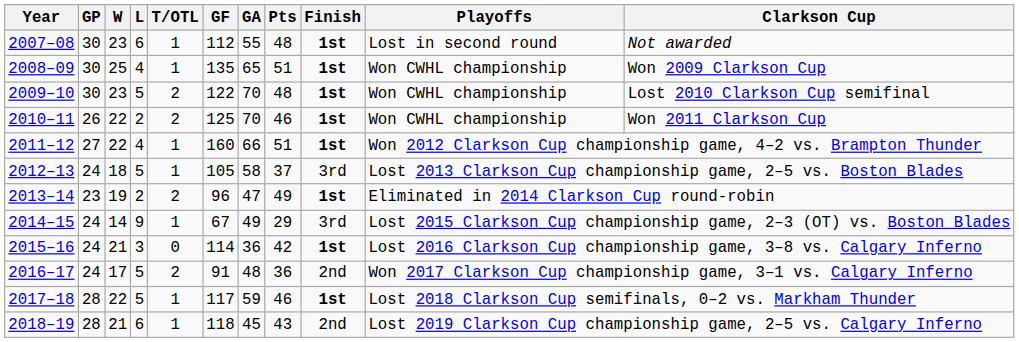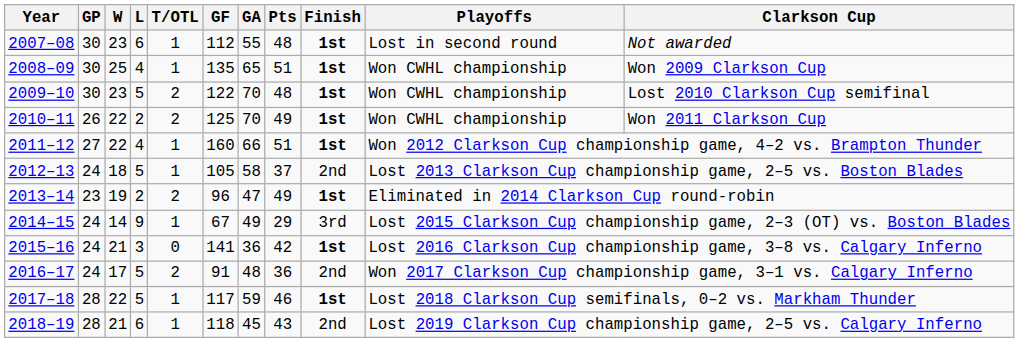2010–11 | Pts: 46 -> 49
2012–13 | Finish: 3rd -> 2nd
2015–16 | GF: 114 -> 141
